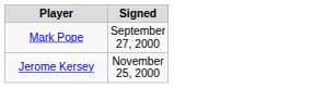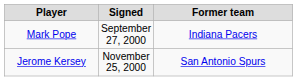+ column: Former team | Indiana Pacers | San Antonio Spurs
